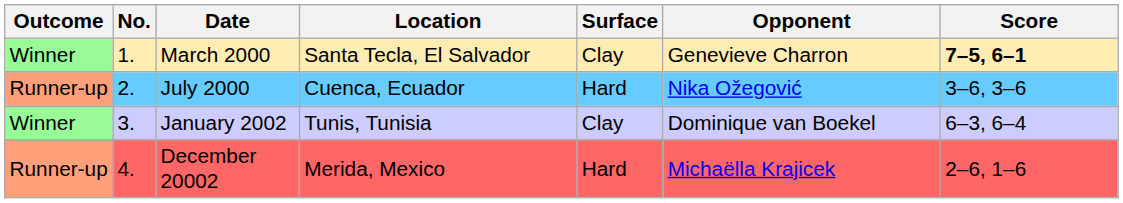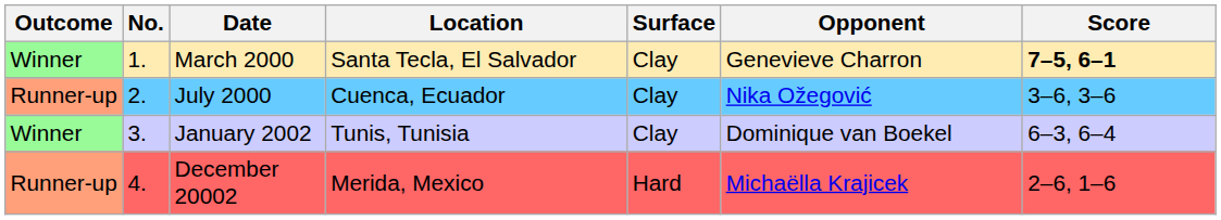July 2000 | Surface: Hard -> Clay
